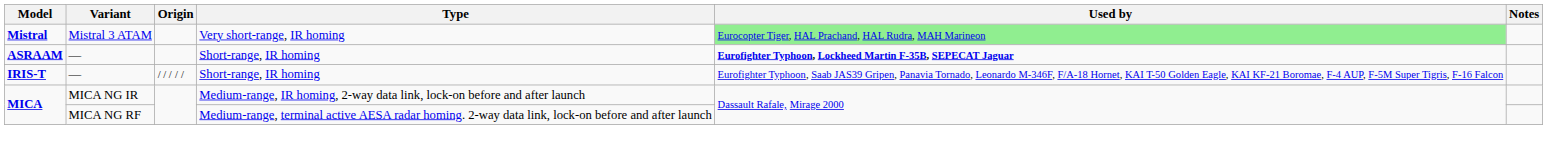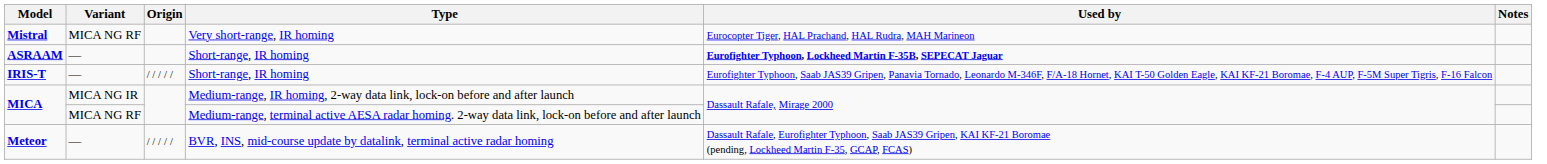Mistral | Variant: Mistral 3 ATAM -> MICA NG RF
Mistral | Used by: lightgreen background -> no background
+ row: Meteor | — | / / / / / | BVR, INS, mid-course update by datalink, terminal active radar homing | Dassault Rafale, Eurofighter Typhoon, Saab JAS39 Gripen, KAI KF-21 Boromae (pending, Lockheed Martin F-35, GCAP, FCAS)
